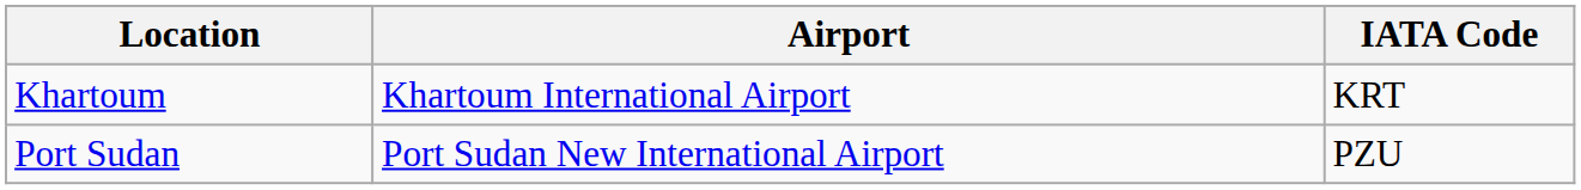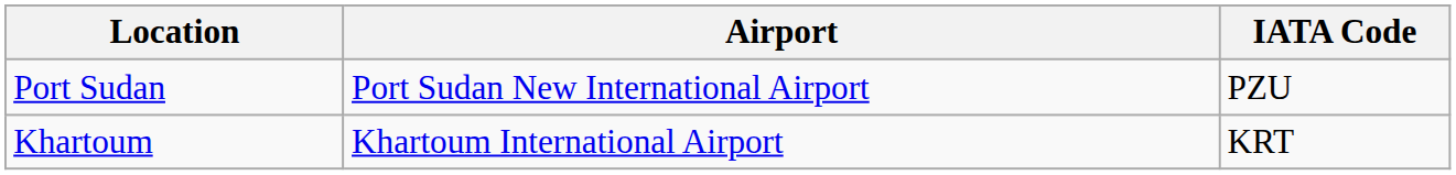rows swapped: Khartoum <-> Port Sudan
